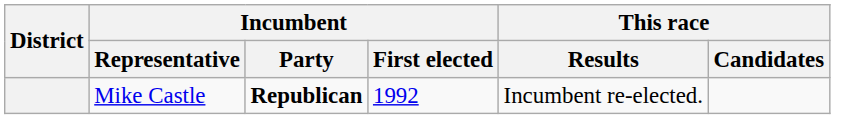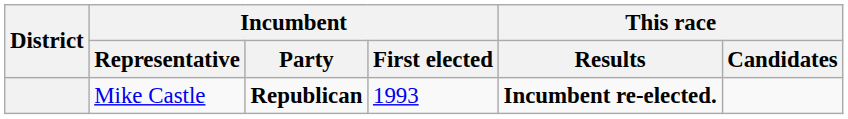Mike Castle | Incumbent / First elected: 1992 -> 1993
Mike Castle | This race / Results: normal -> bold
